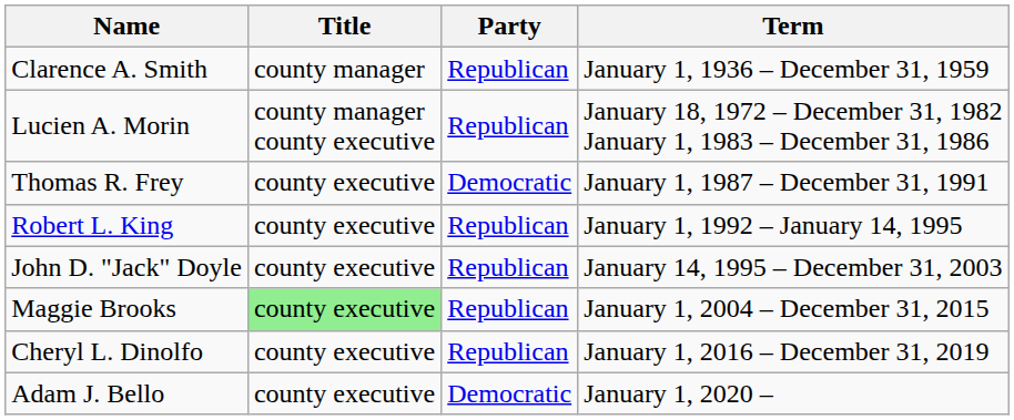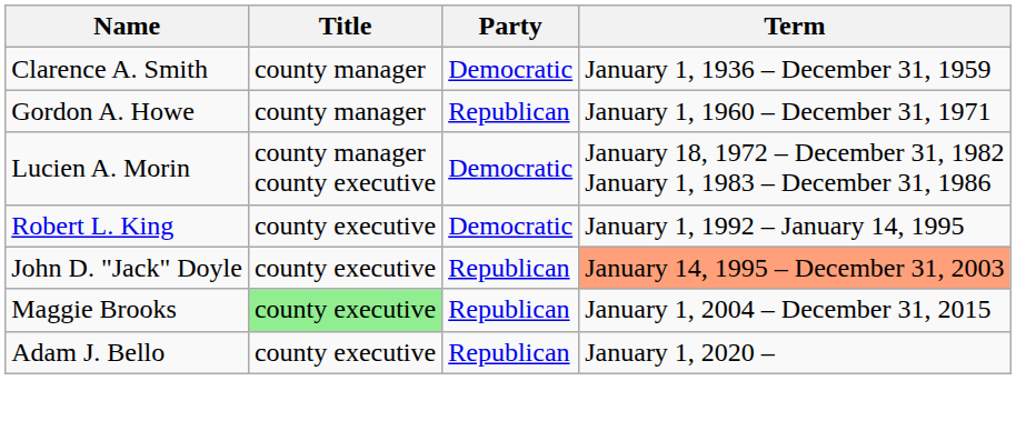Clarence A. Smith | Party: Republican -> Democratic
+ row: Gordon A. Howe | county manager | Republican | January 1, 1960 – December 31, 1971
Lucien A. Morin | Party: Republican -> Democratic
- row: Thomas R. Frey | county executive | Democratic | January 1, 1987 – December 31, 1991
Robert L. King | Party: Republican -> Democratic
John D. "Jack" Doyle | Term: no background -> lightsalmon background
- row: Cheryl L. Dinolfo | county executive | Republican | January 1, 2016 – December 31, 2019
Adam J. Bello | Party: Democratic -> Republican
